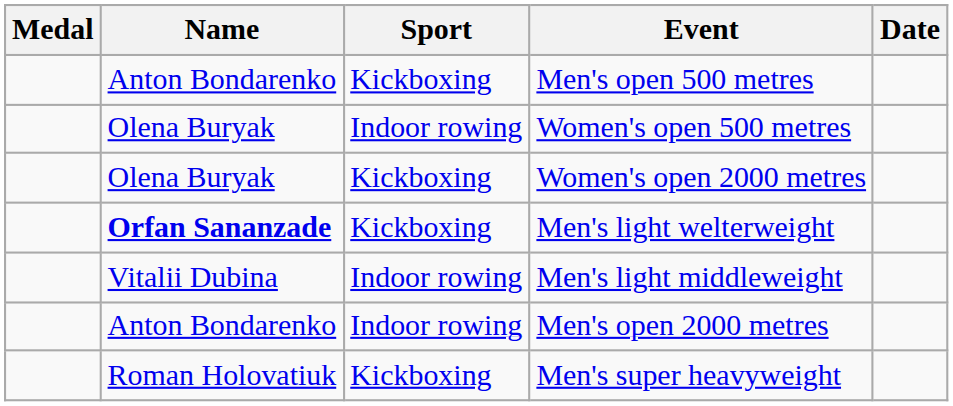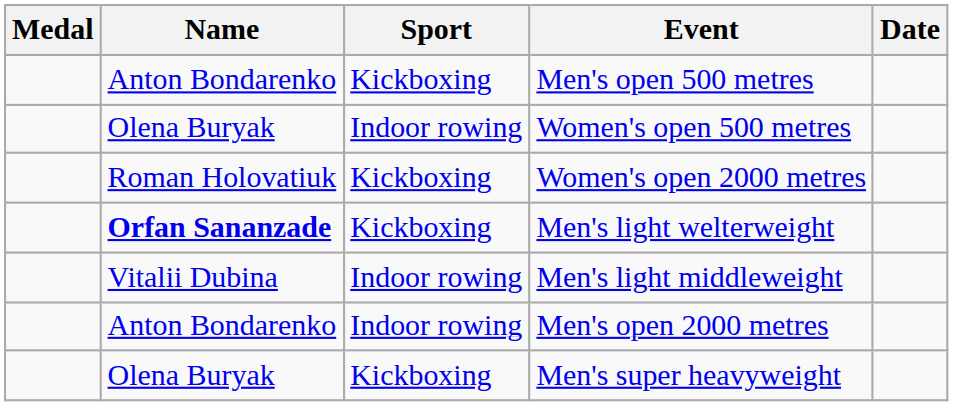Women's open 2000 metres | Name: Olena Buryak -> Roman Holovatiuk
Men's super heavyweight | Name: Roman Holovatiuk -> Olena Buryak
